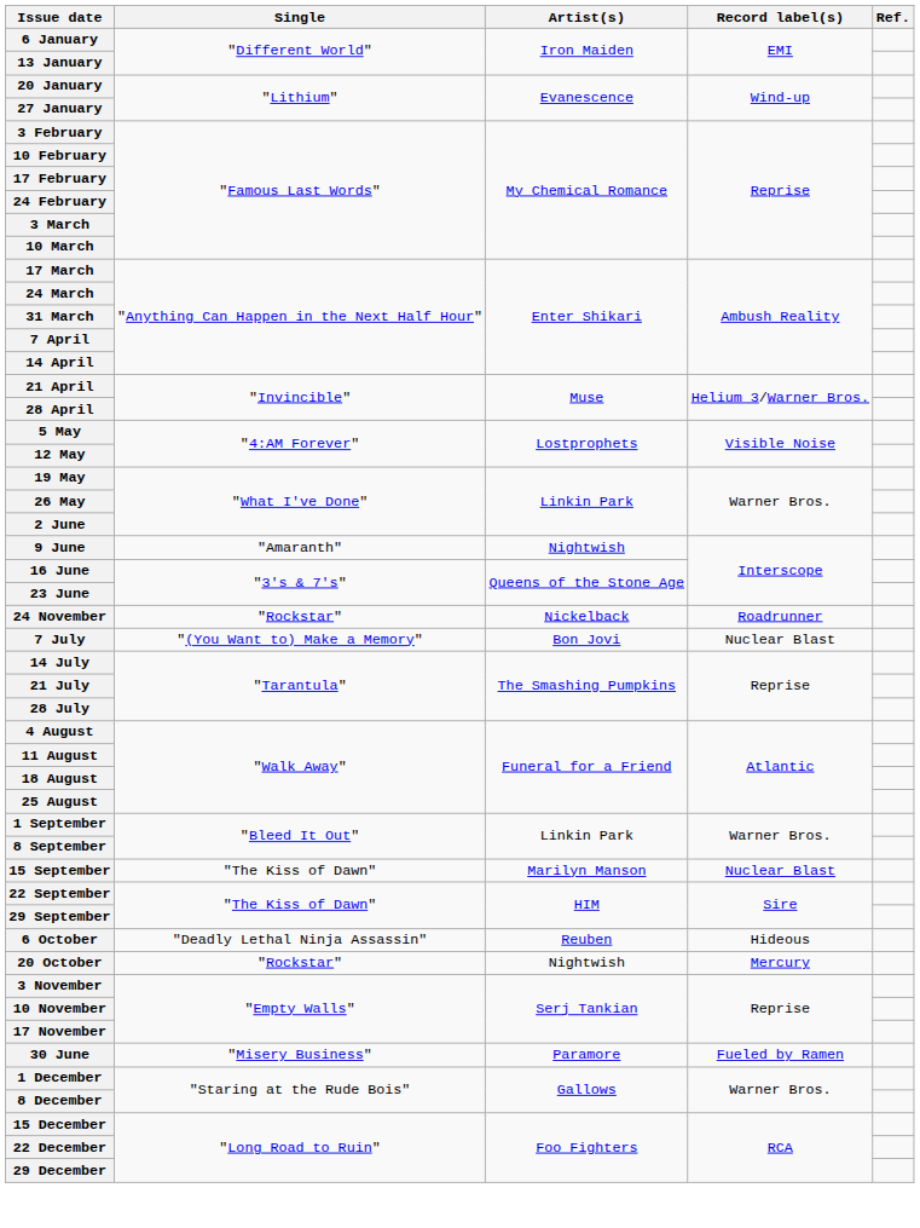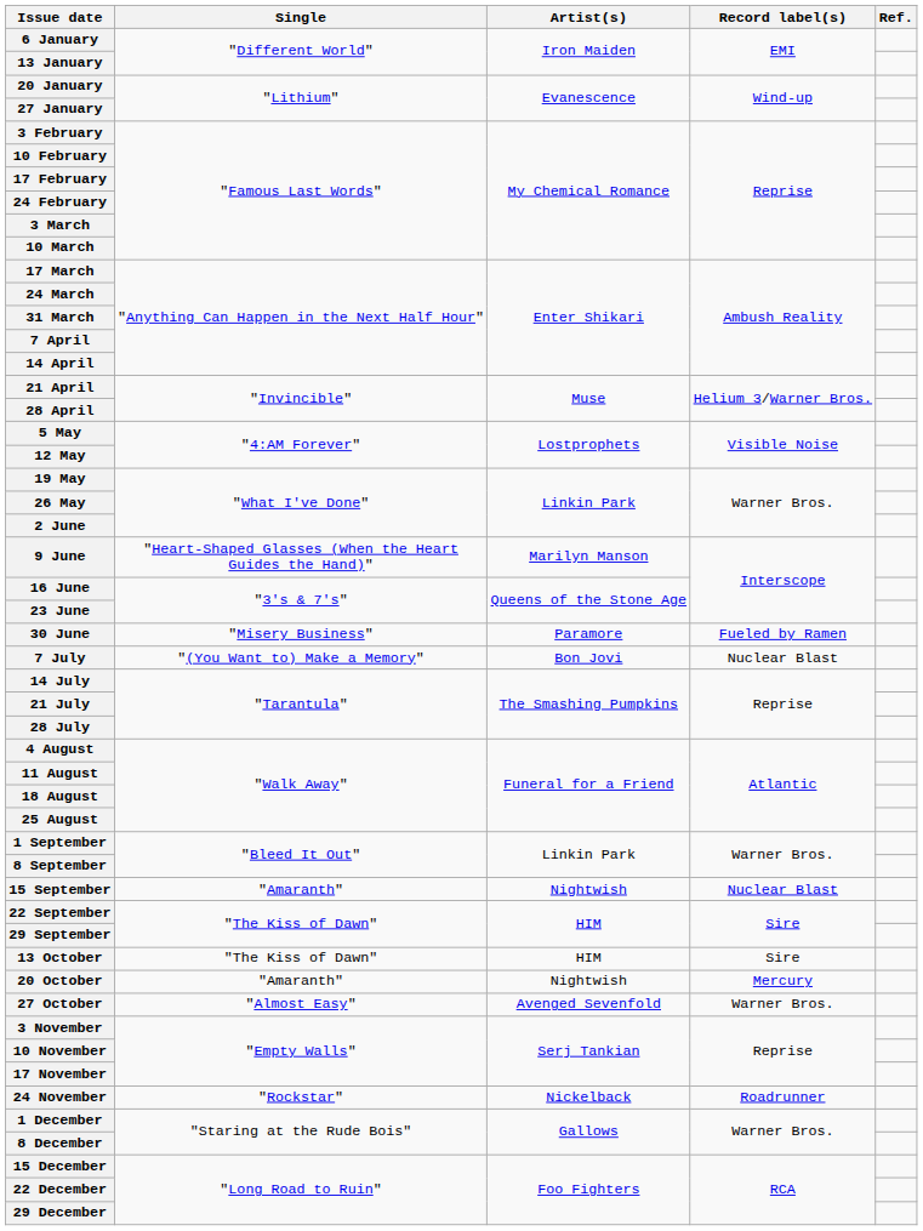9 June | Single: "Amaranth" -> "Heart-Shaped Glasses (When the Heart Guides the Hand)"
9 June | Artist(s): Nightwish -> Marilyn Manson
rows swapped: 30 June <-> 24 November
15 September | Single: "The Kiss of Dawn" -> "Amaranth"
15 September | Artist(s): Marilyn Manson -> Nightwish
- row: 6 October | "Deadly Lethal Ninja Assassin" | Reuben | Hideous
+ row: 13 October | "The Kiss of Dawn" | HIM | Sire
20 October | Single: "Rockstar" -> "Amaranth"
+ row: 27 October | "Almost Easy" | Avenged Sevenfold | Warner Bros.
